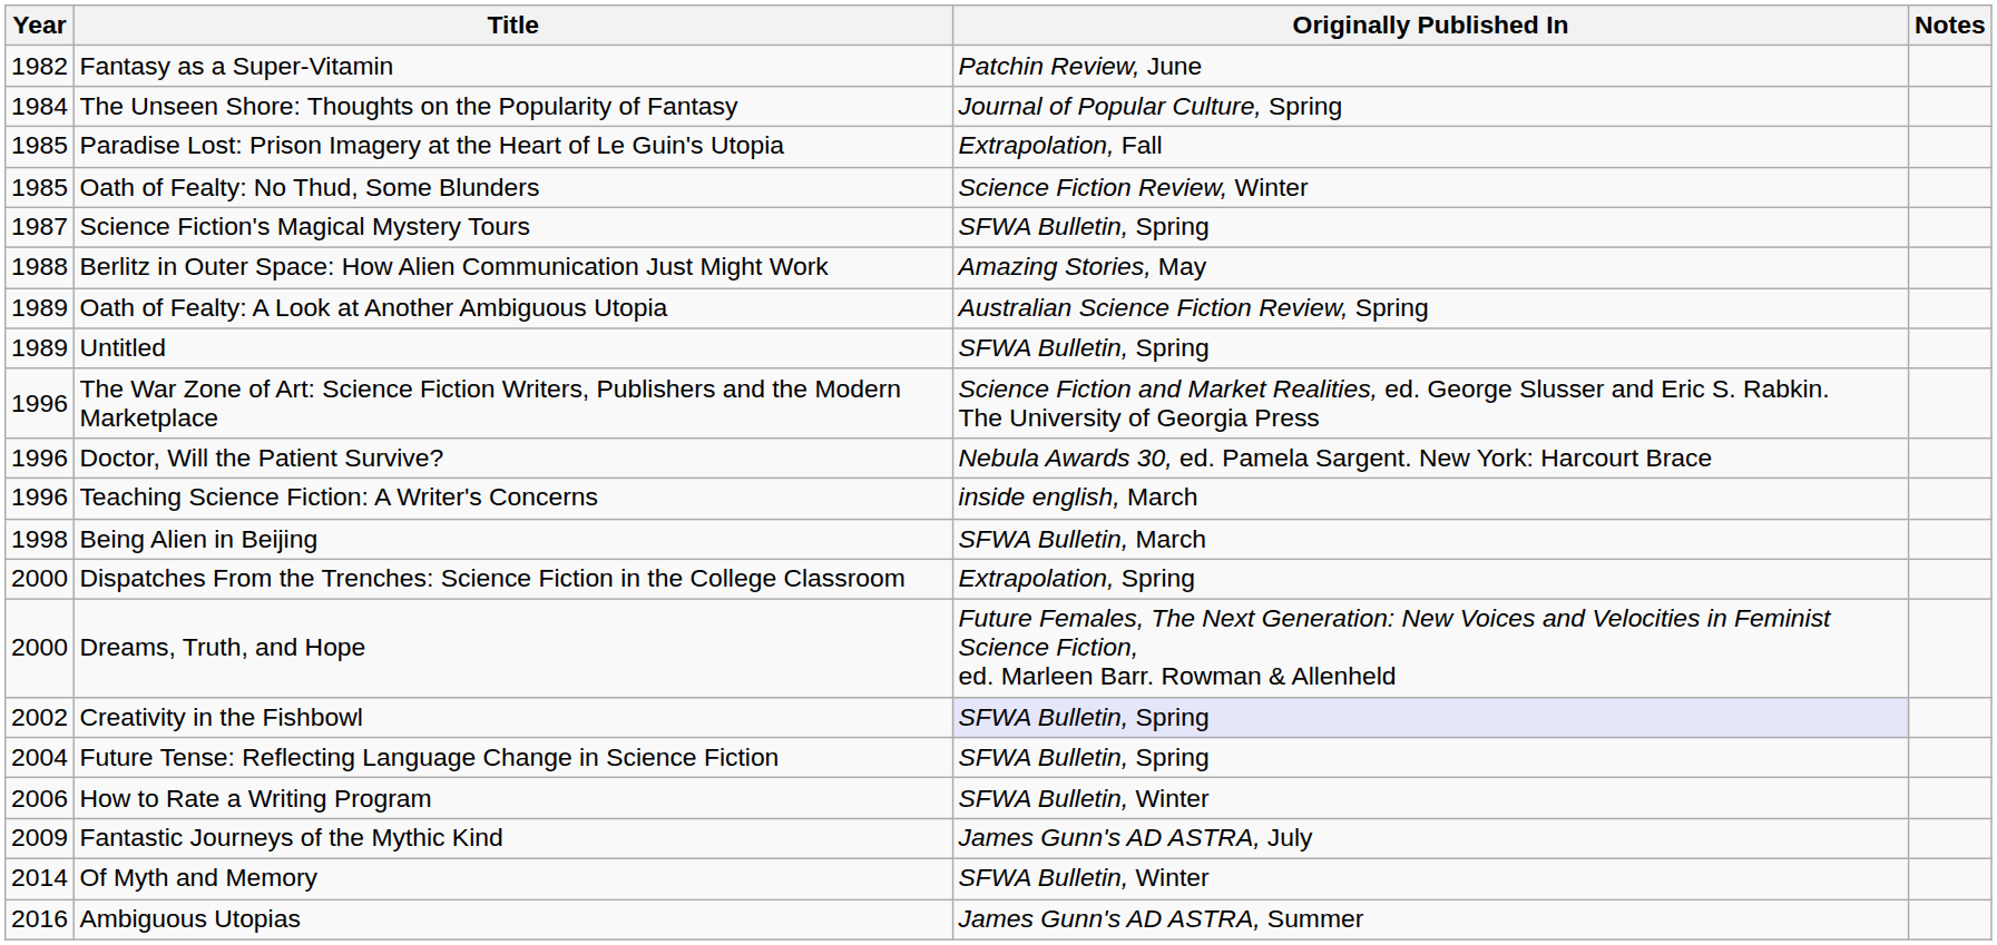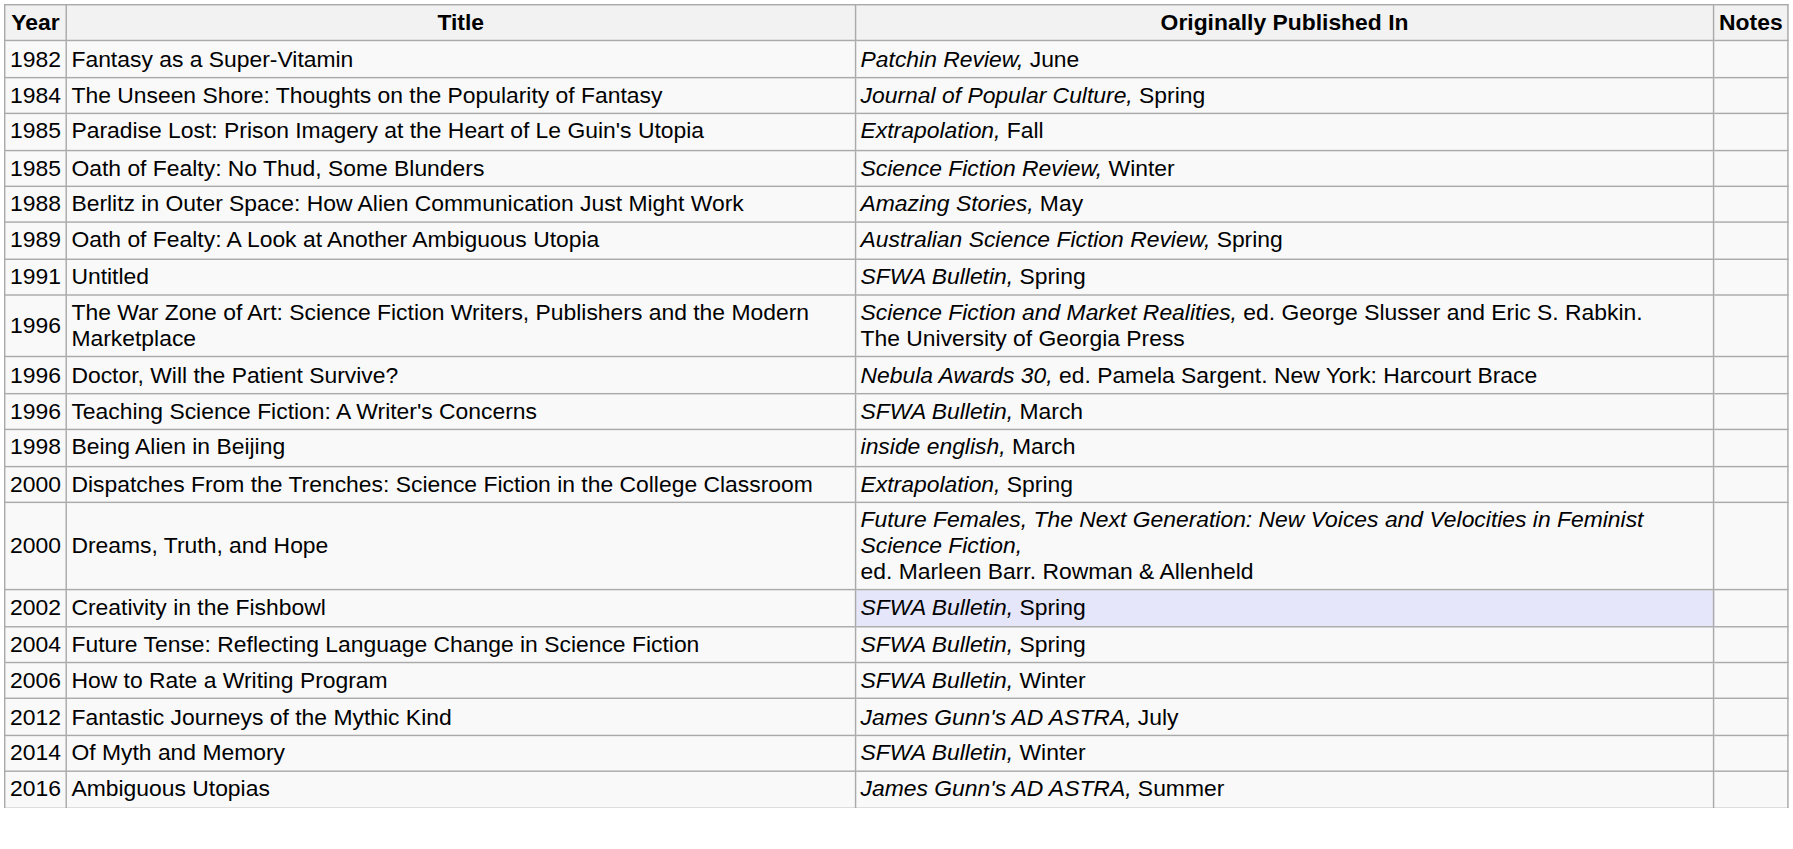- row: 1987 | Science Fiction's Magical Mystery Tours | SFWA Bulletin, Spring
Untitled | Year: 1989 -> 1991
Teaching Science Fiction: A Writer's Concerns | Originally Published In: inside english, March -> SFWA Bulletin, March
Being Alien in Beijing | Originally Published In: SFWA Bulletin, March -> inside english, March
Fantastic Journeys of the Mythic Kind | Year: 2009 -> 2012
